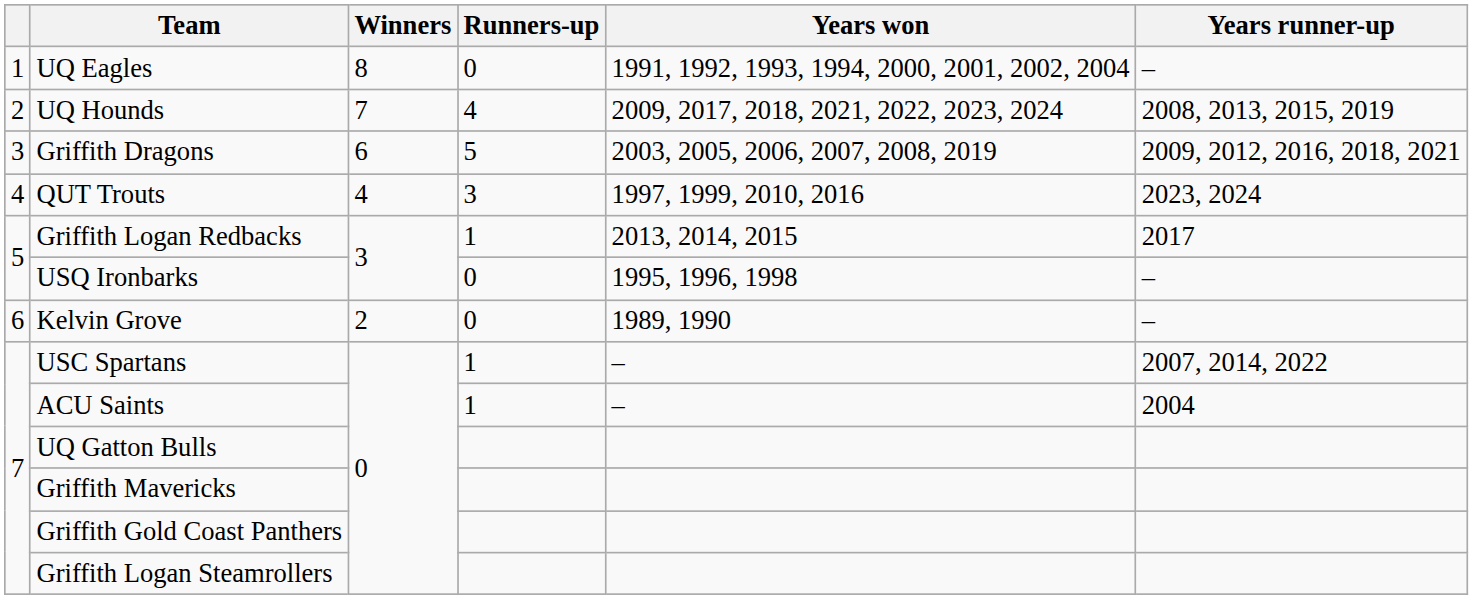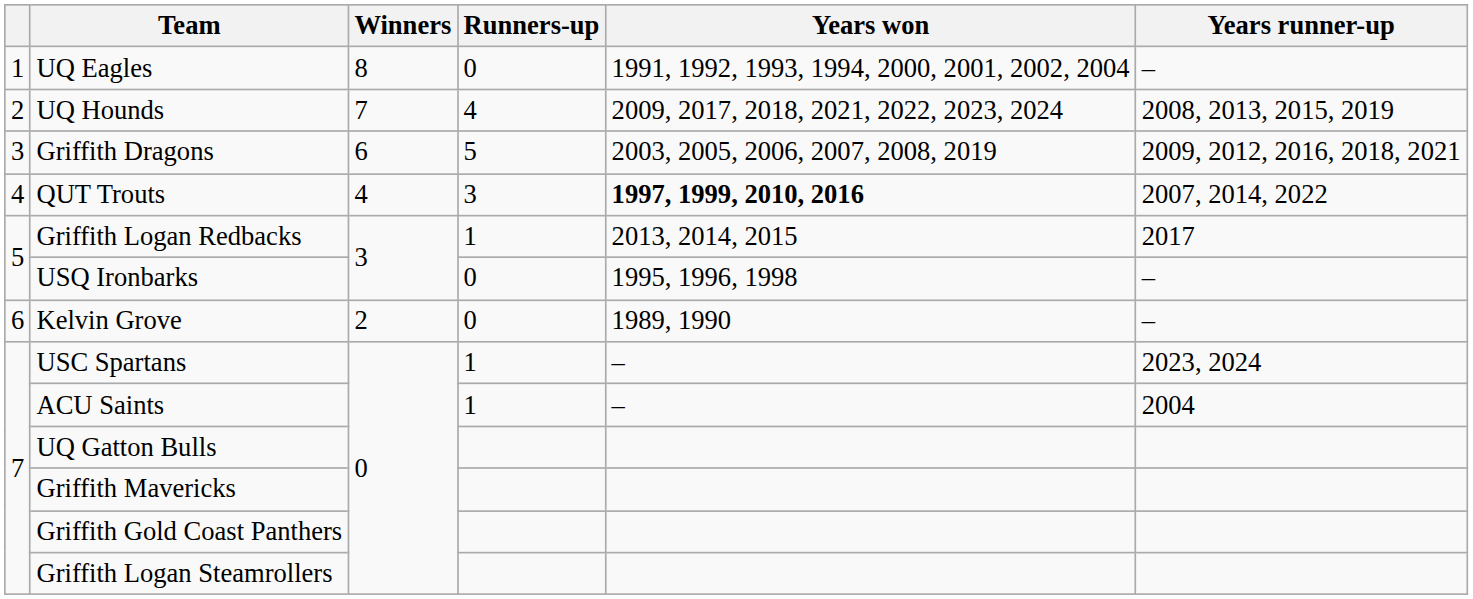QUT Trouts | Years won: normal -> bold
QUT Trouts | Years runner-up: 2023, 2024 -> 2007, 2014, 2022
USC Spartans | Years runner-up: 2007, 2014, 2022 -> 2023, 2024
